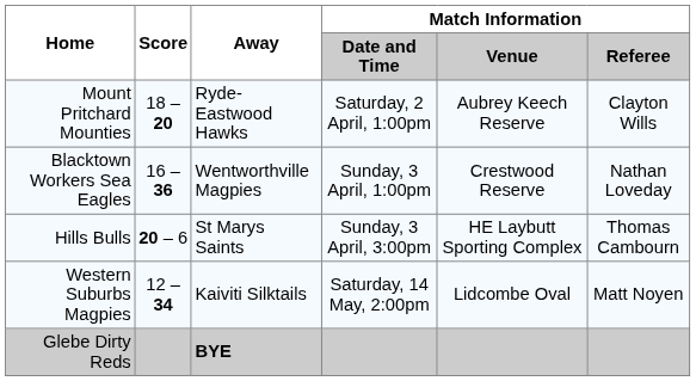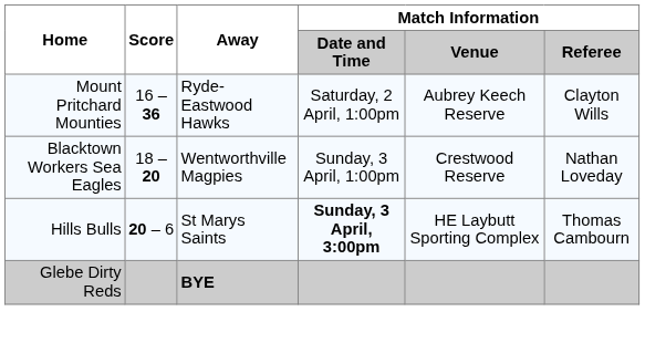Mount Pritchard Mounties | Score: 18 – 20 -> 16 – 36
Blacktown Workers Sea Eagles | Score: 16 – 36 -> 18 – 20
Hills Bulls | Match Information / Date and Time: normal -> bold
- row: Western Suburbs Magpies | 12 – 34 | Kaiviti Silktails | Saturday, 14 May, 2:00pm | Lidcombe Oval | Matt Noyen
